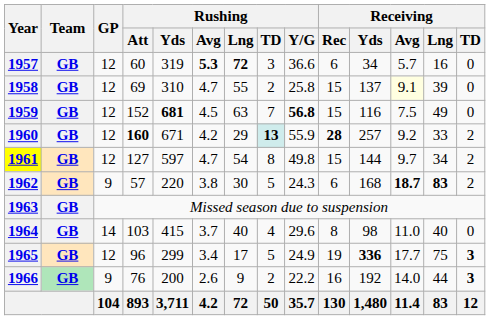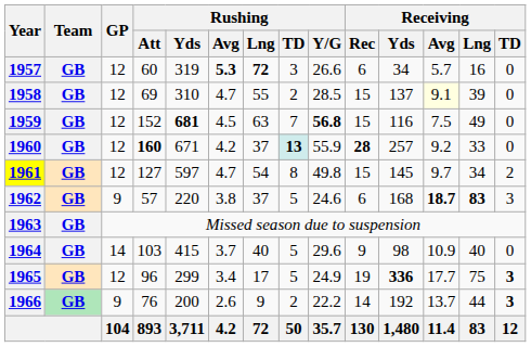1957 | Rushing / Y/G: 36.6 -> 26.6
1958 | Rushing / Y/G: 25.8 -> 28.5
1960 | Rushing / Lng: 29 -> 37
1960 | Receiving / TD: 2 -> 0
1961 | Receiving / Yds: 144 -> 145
1962 | Rushing / Lng: 30 -> 37
1962 | Rushing / Y/G: 24.3 -> 24.6
1962 | Receiving / TD: 2 -> 3
1964 | Rushing / TD: 4 -> 5
1964 | Receiving / Rec: 8 -> 9
1964 | Receiving / Avg: 11.0 -> 10.9
1966 | Receiving / Rec: 16 -> 14
1966 | Receiving / Avg: 14.0 -> 13.7
